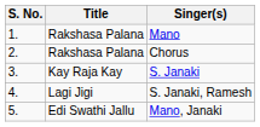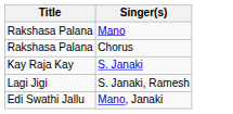- column: S. No. | 1. | 2. | 3. | 4. | 5.
